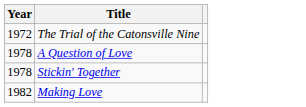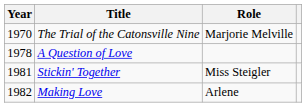+ column: Role | Marjorie Melville | Miss Steigler | Arlene
The Trial of the Catonsville Nine | Year: 1972 -> 1970
Stickin' Together | Year: 1978 -> 1981
